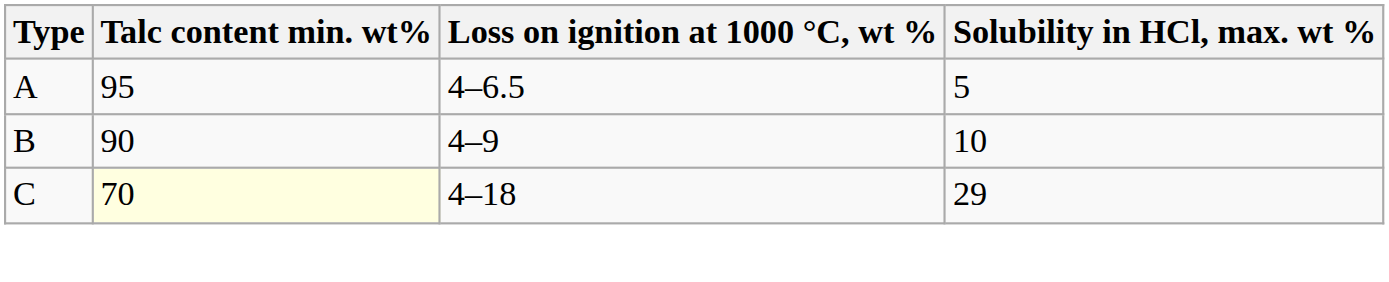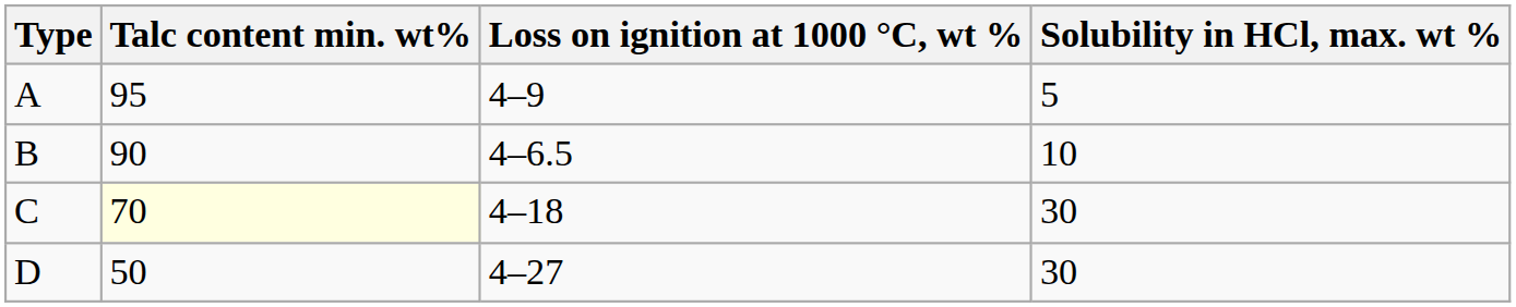A | Loss on ignition at 1000 °C, wt %: 4–6.5 -> 4–9
B | Loss on ignition at 1000 °C, wt %: 4–9 -> 4–6.5
C | Solubility in HCl, max. wt %: 29 -> 30
+ row: D | 50 | 4–27 | 30
